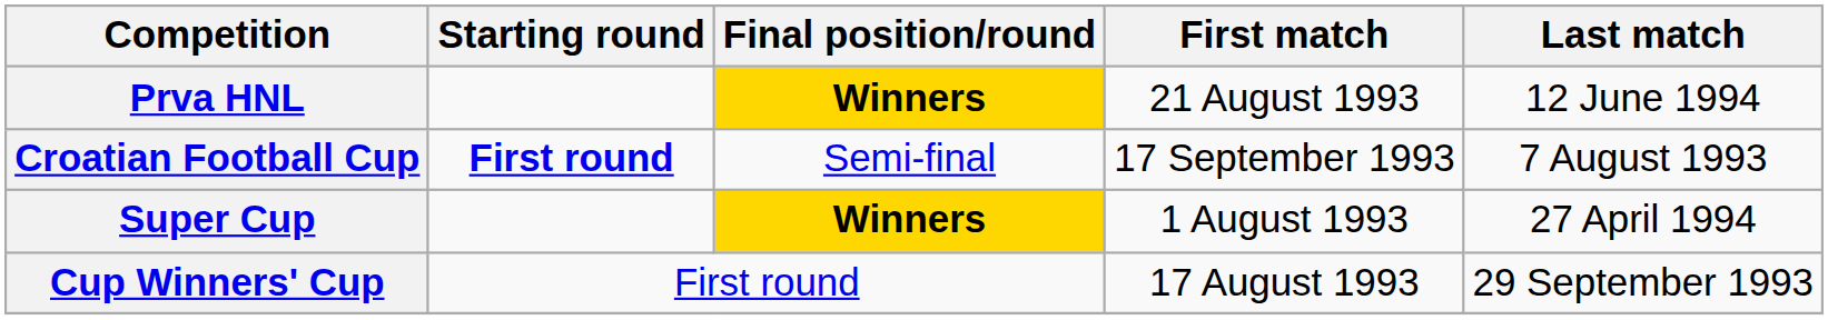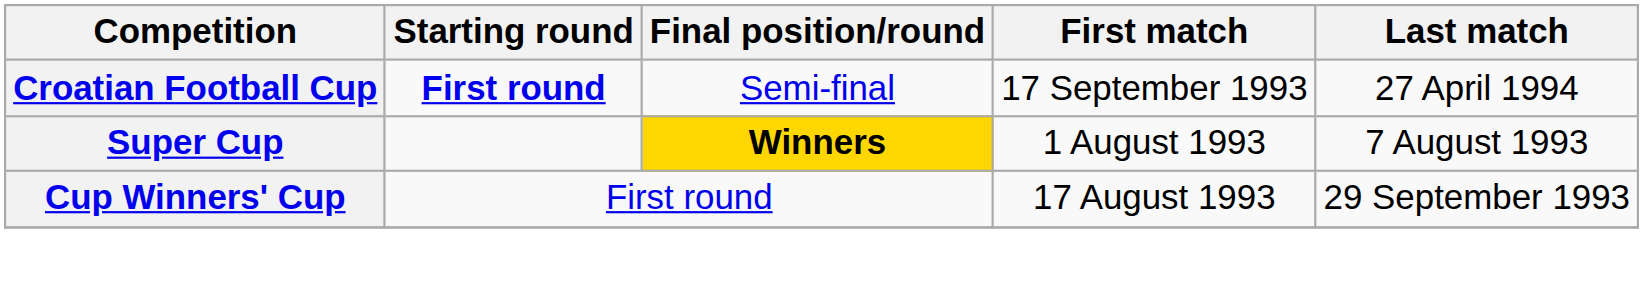- row: Prva HNL | Winners | 21 August 1993 | 12 June 1994
Croatian Football Cup | Last match: 7 August 1993 -> 27 April 1994
Super Cup | Last match: 27 April 1994 -> 7 August 1993
